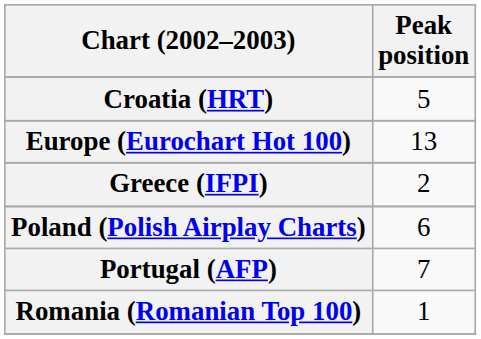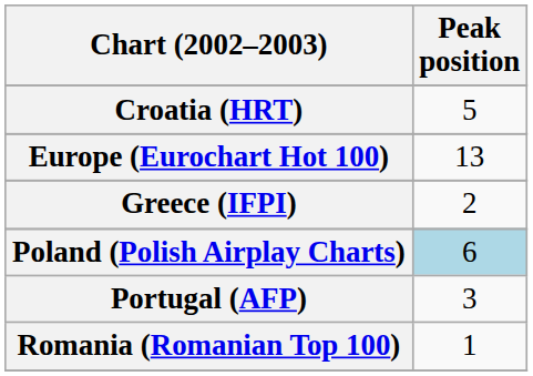Poland (Polish Airplay Charts) | Peak position: no background -> lightblue background
Portugal (AFP) | Peak position: 7 -> 3
